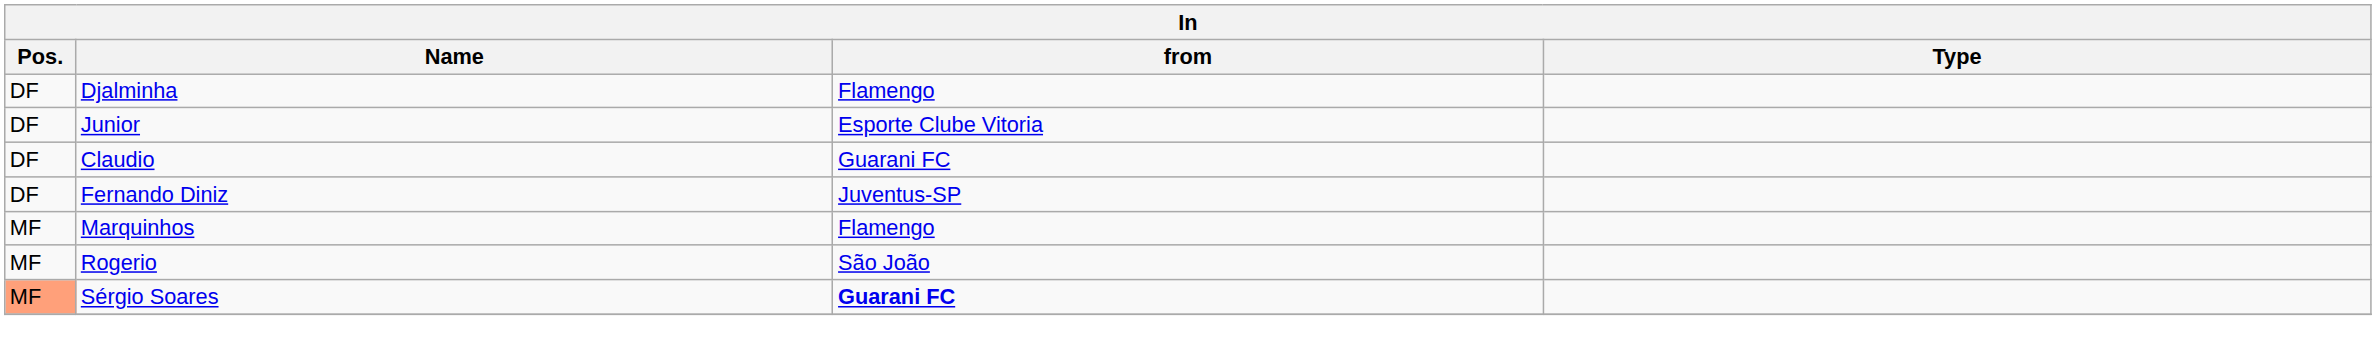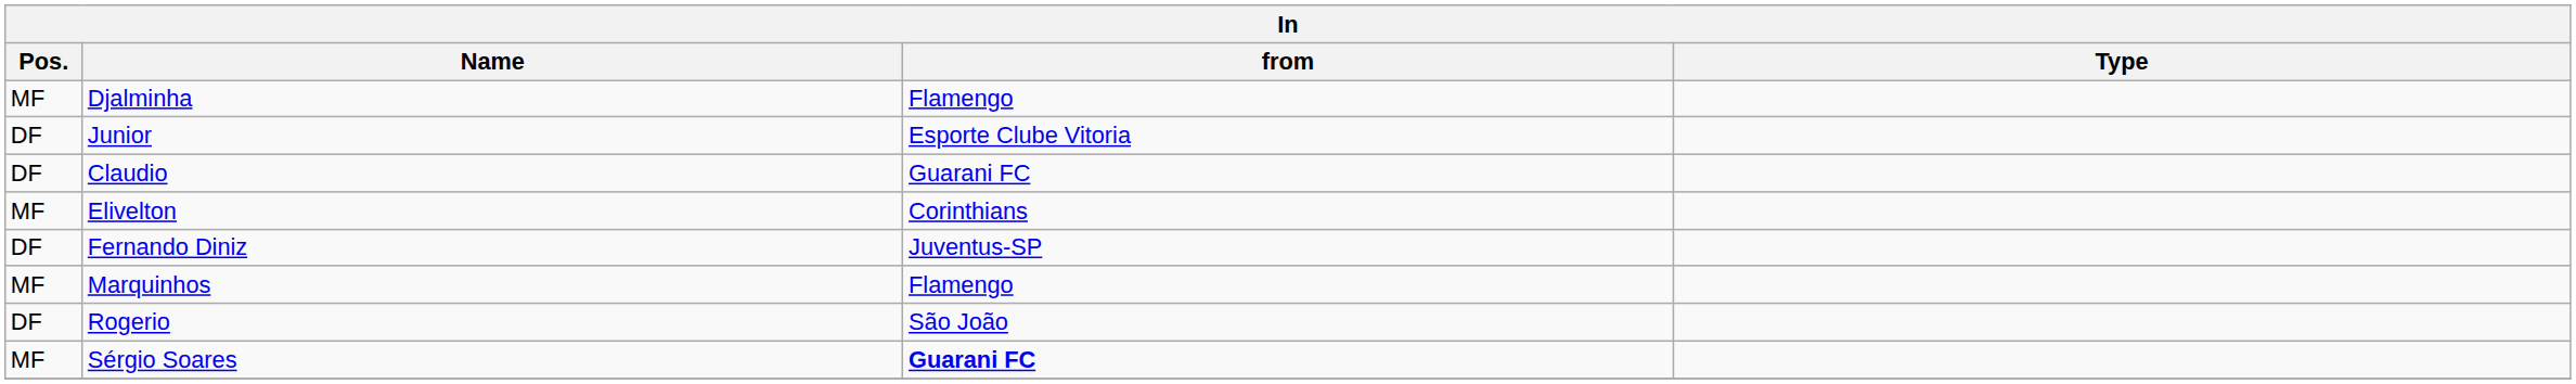Djalminha | Pos.: DF -> MF
+ row: MF | Elivelton | Corinthians
Rogerio | Pos.: MF -> DF
Sérgio Soares | Pos.: lightsalmon background -> no background
